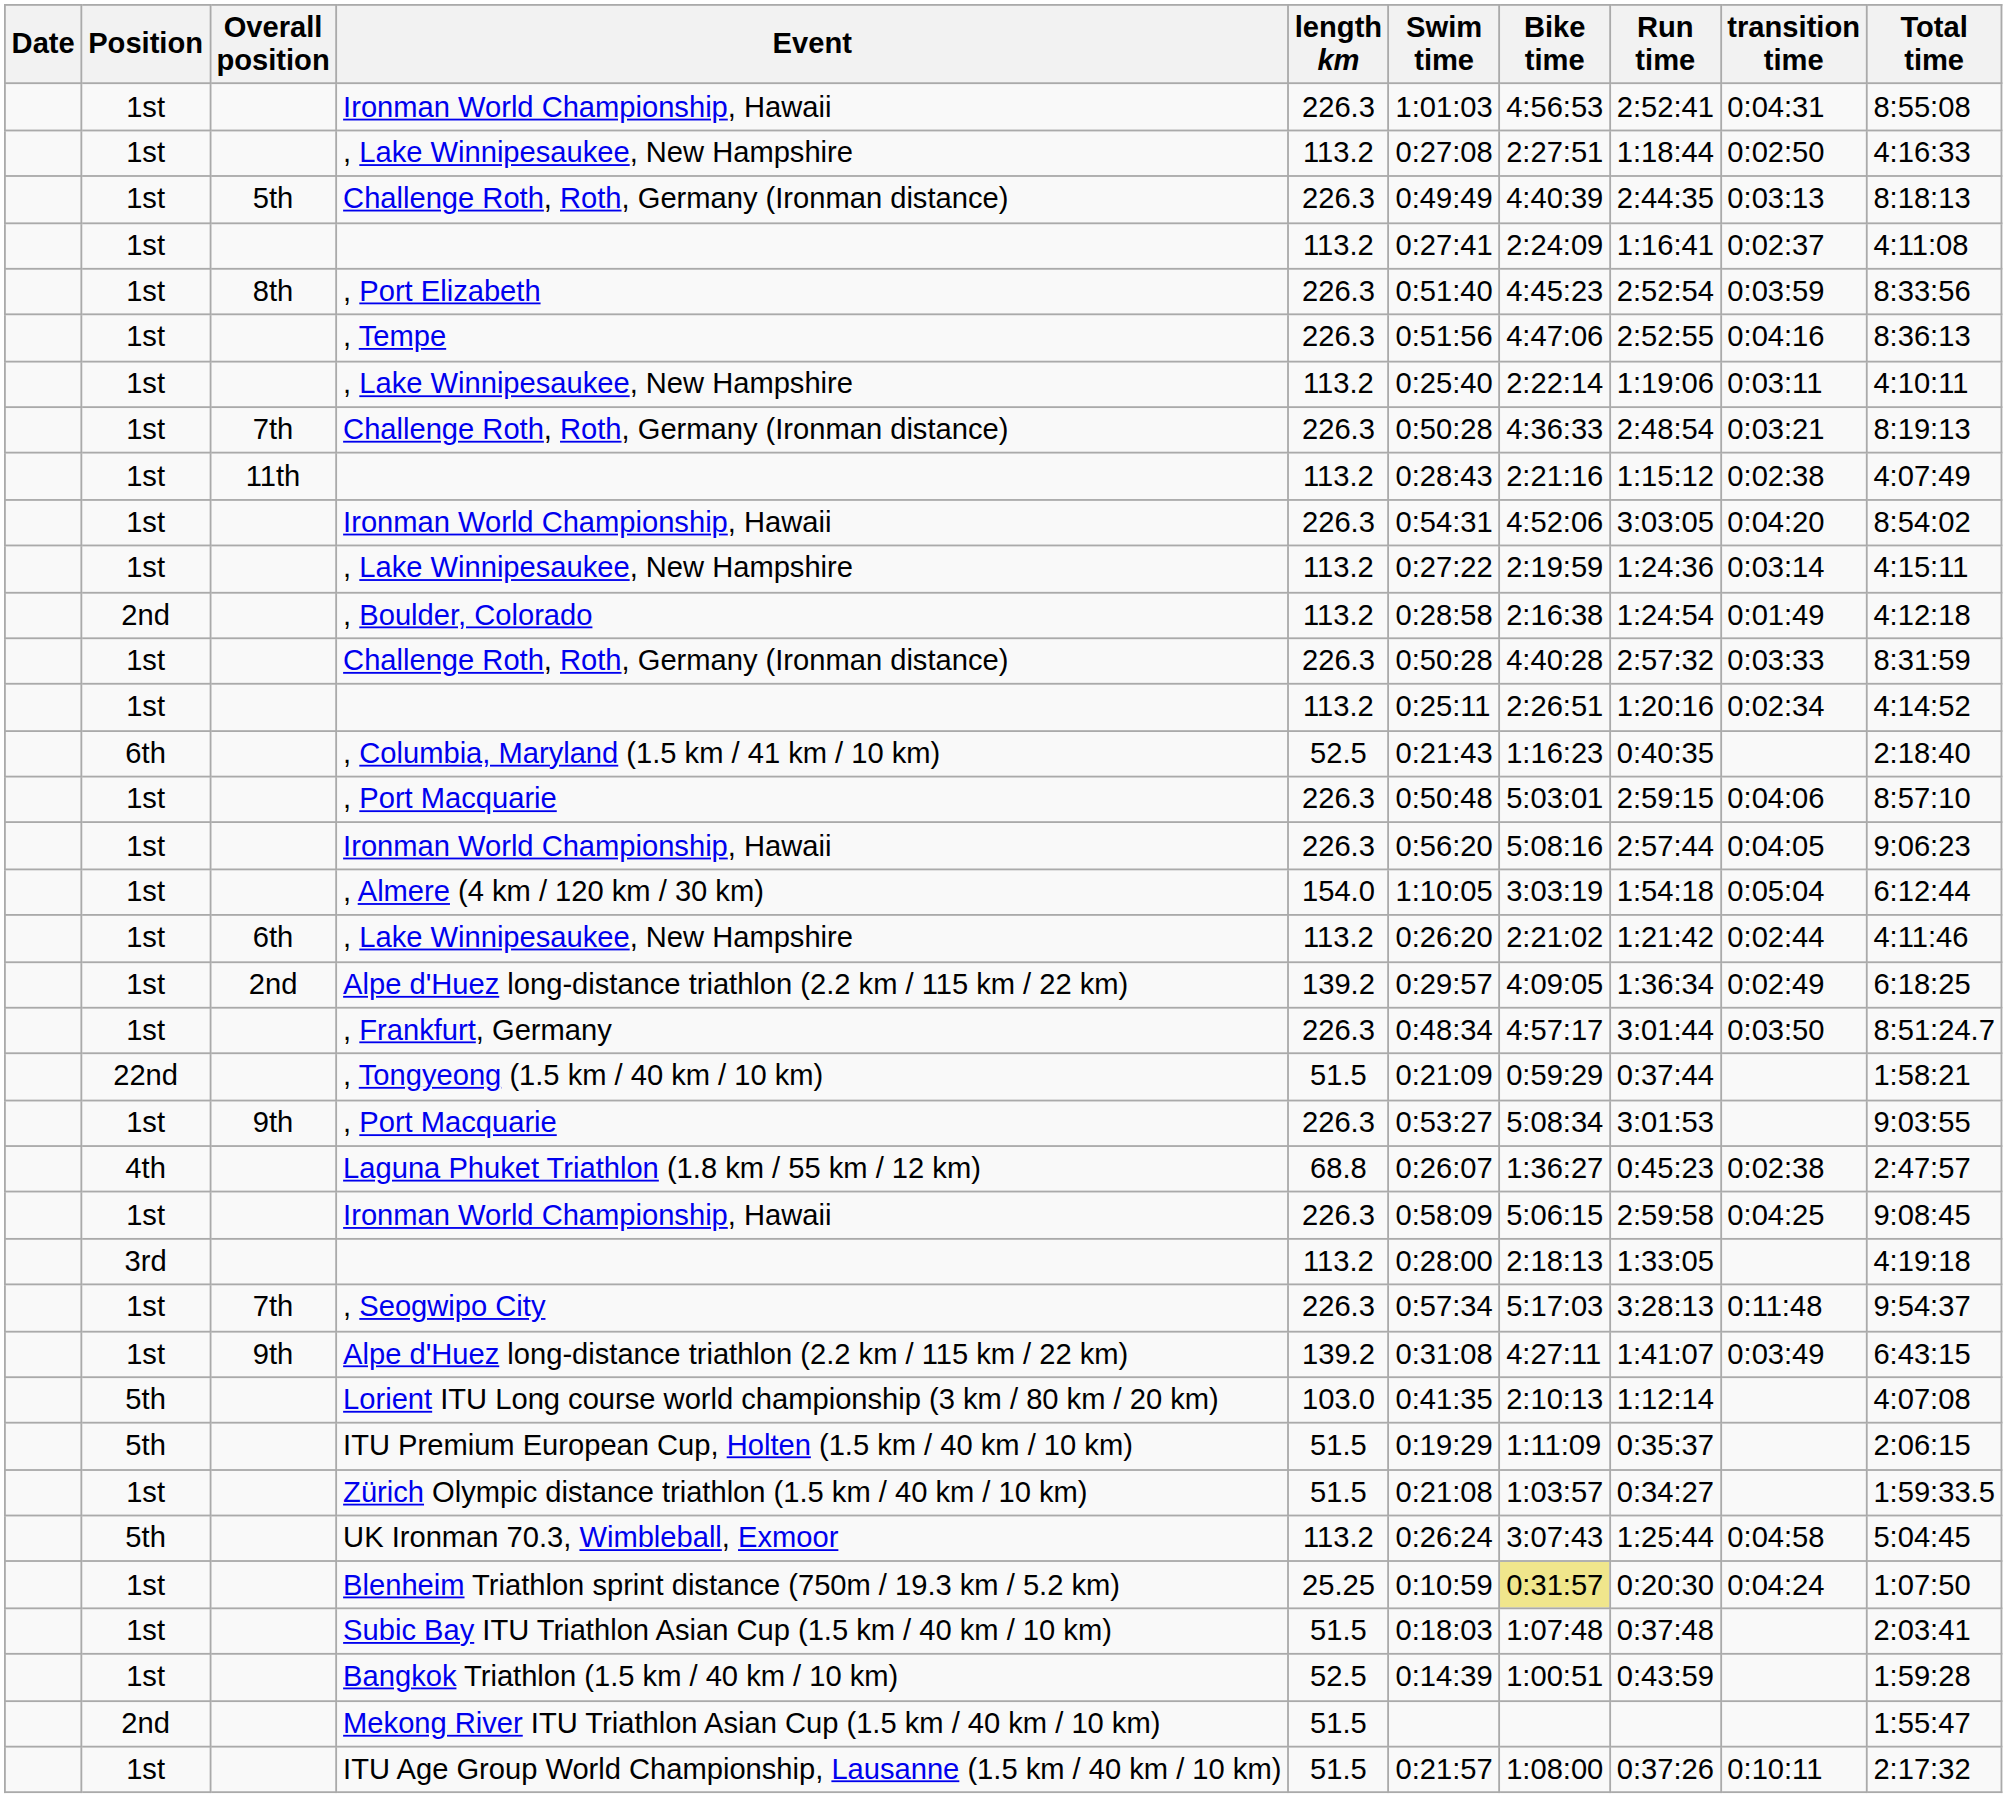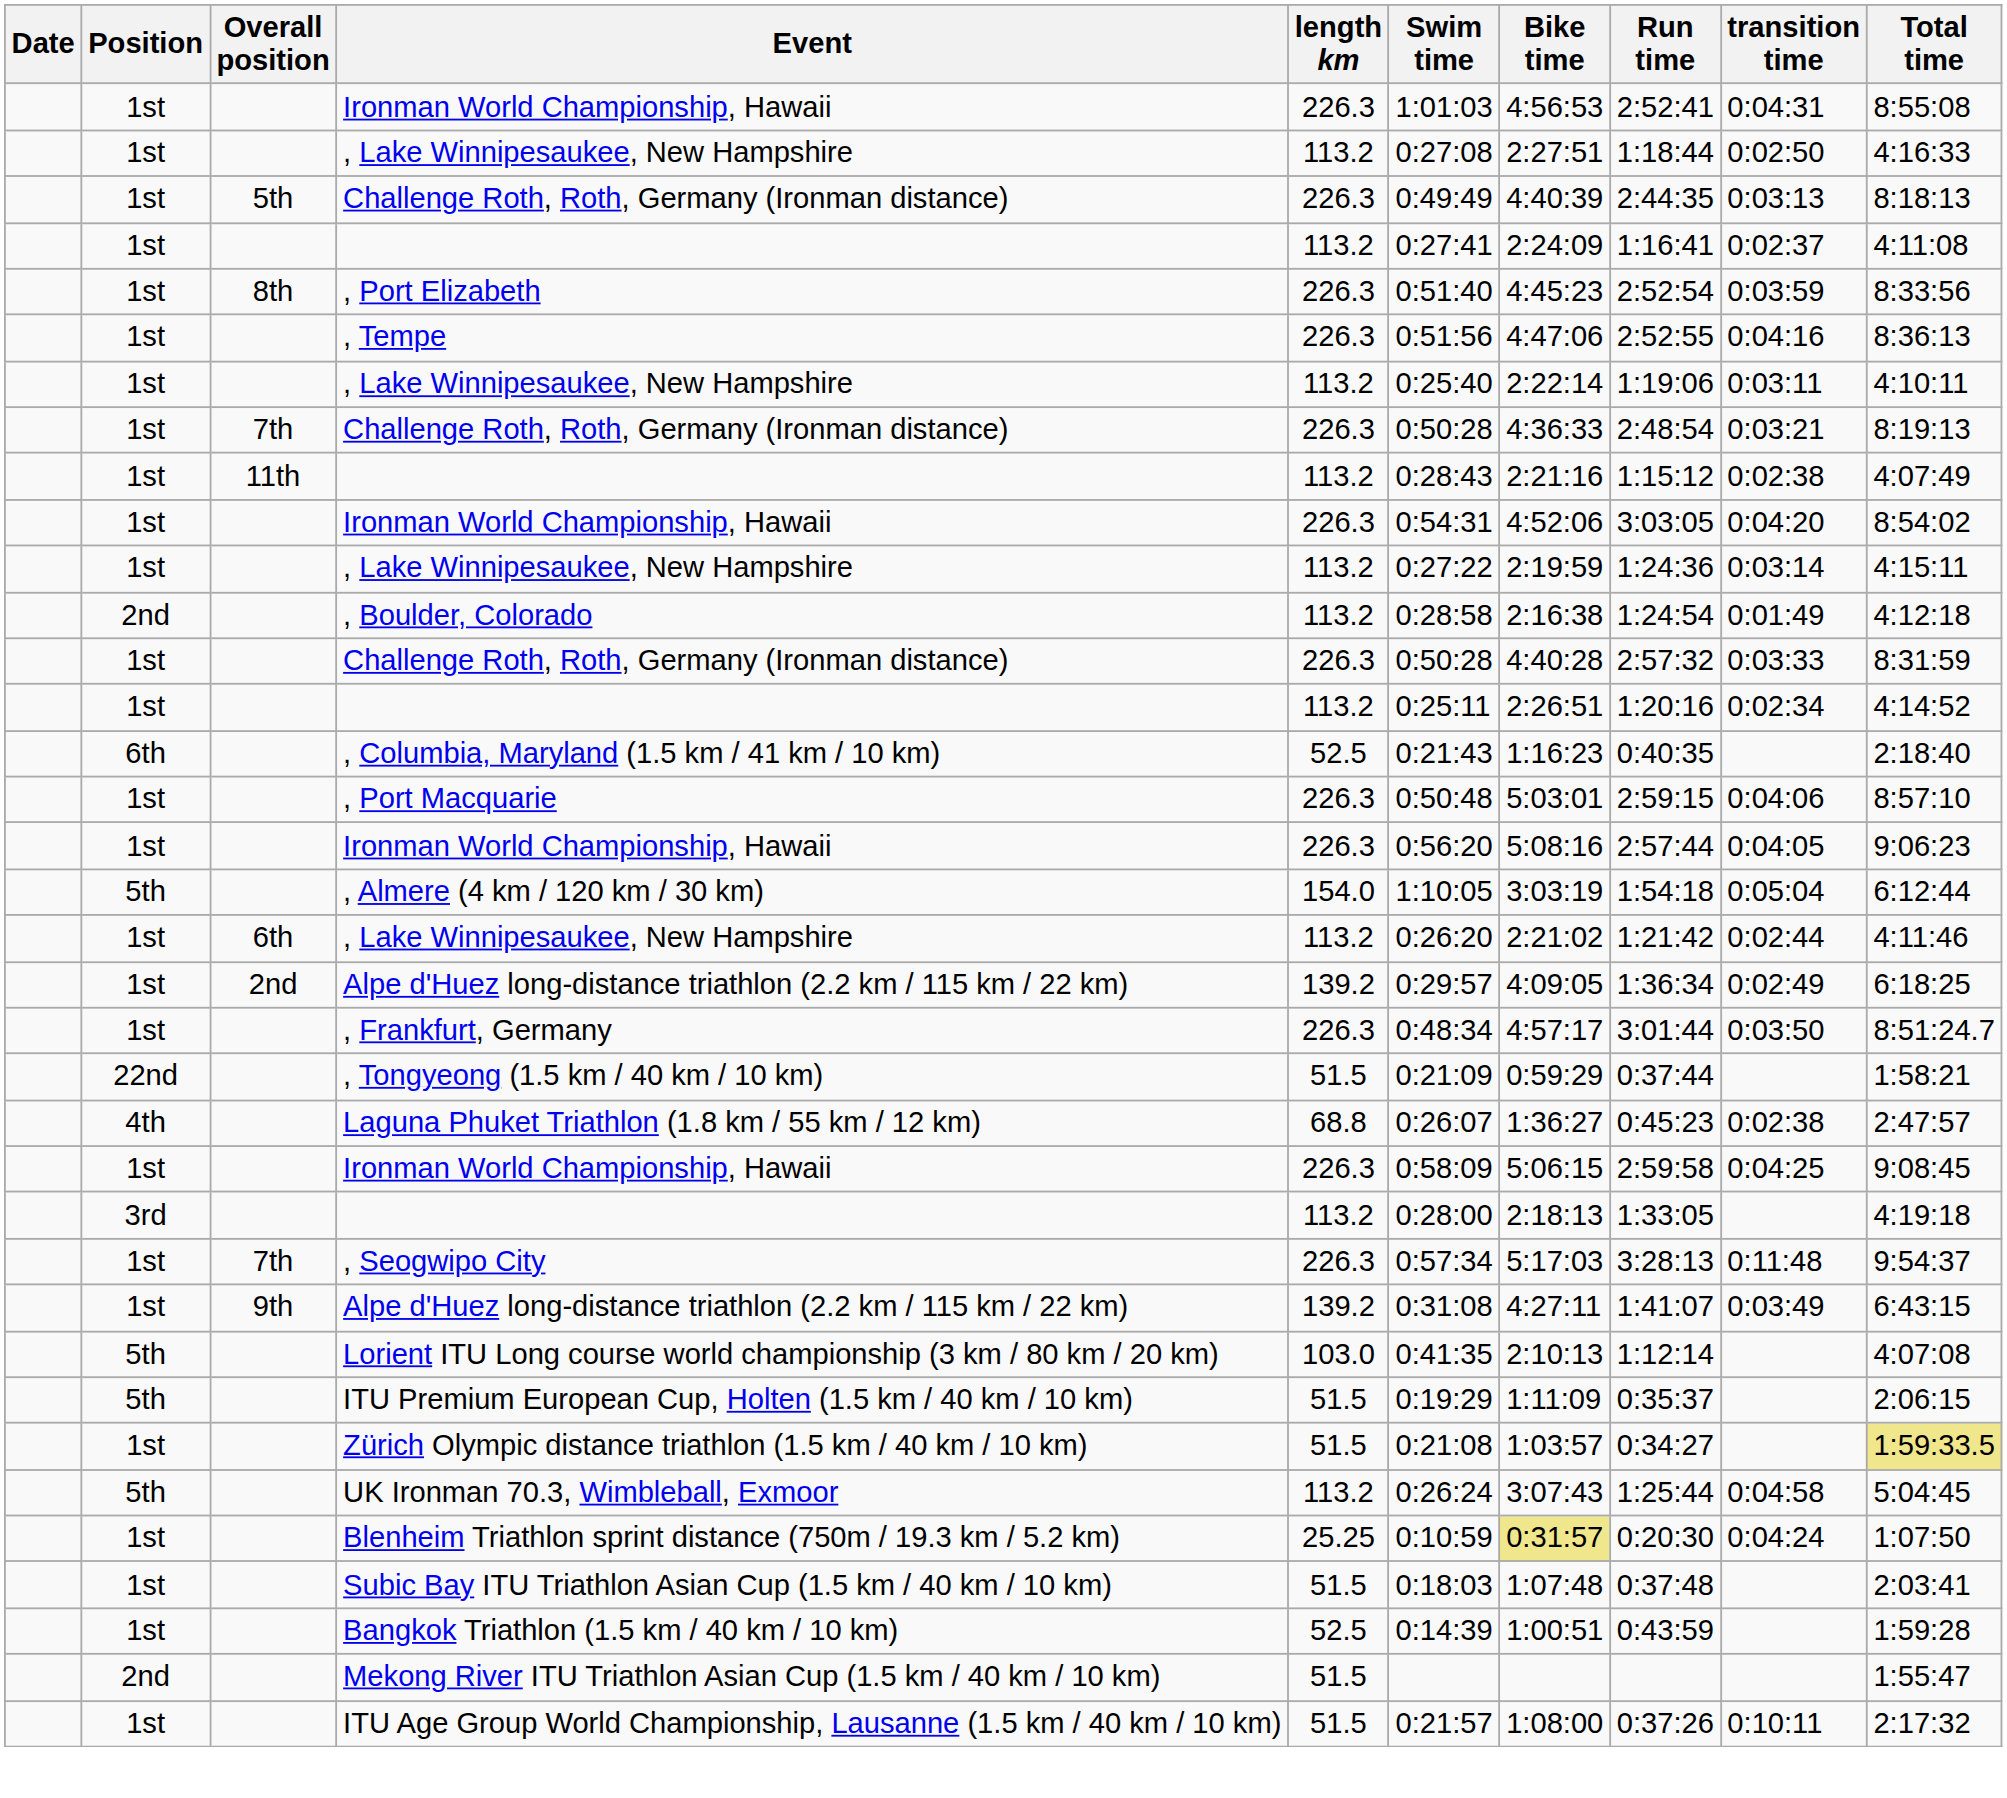, Almere (4 km / 120 km / 30 km) | Position: 1st -> 5th
- row: 1st | 9th | , Port Macquarie | 226.3 | 0:53:27 | 5:08:34 | 3:01:53 | 9:03:55
Zürich Olympic distance triathlon (1.5 km / 40 km / 10 km) | Total time: no background -> khaki background
